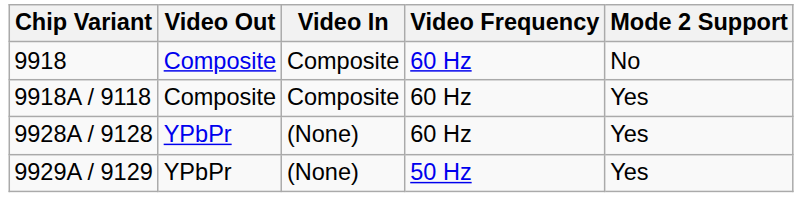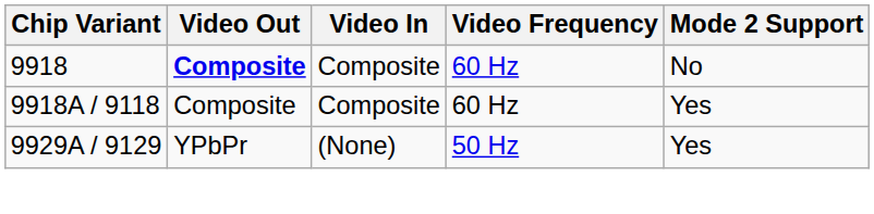9918 | Video Out: normal -> bold
- row: 9928A / 9128 | YPbPr | (None) | 60 Hz | Yes
